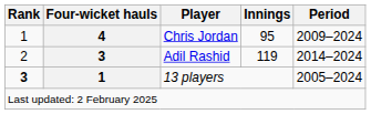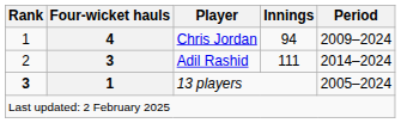Chris Jordan | Innings: 95 -> 94
Adil Rashid | Innings: 119 -> 111
